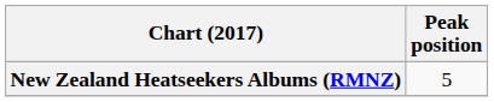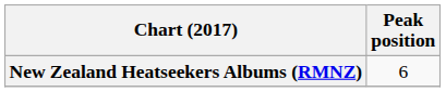New Zealand Heatseekers Albums (RMNZ) | Peak position: 5 -> 6
